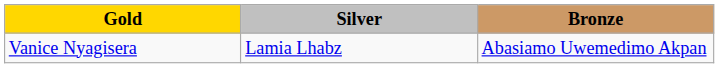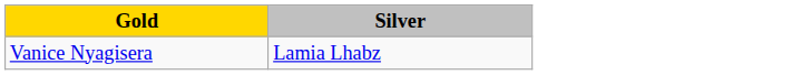- column: Bronze | Abasiamo Uwemedimo Akpan
